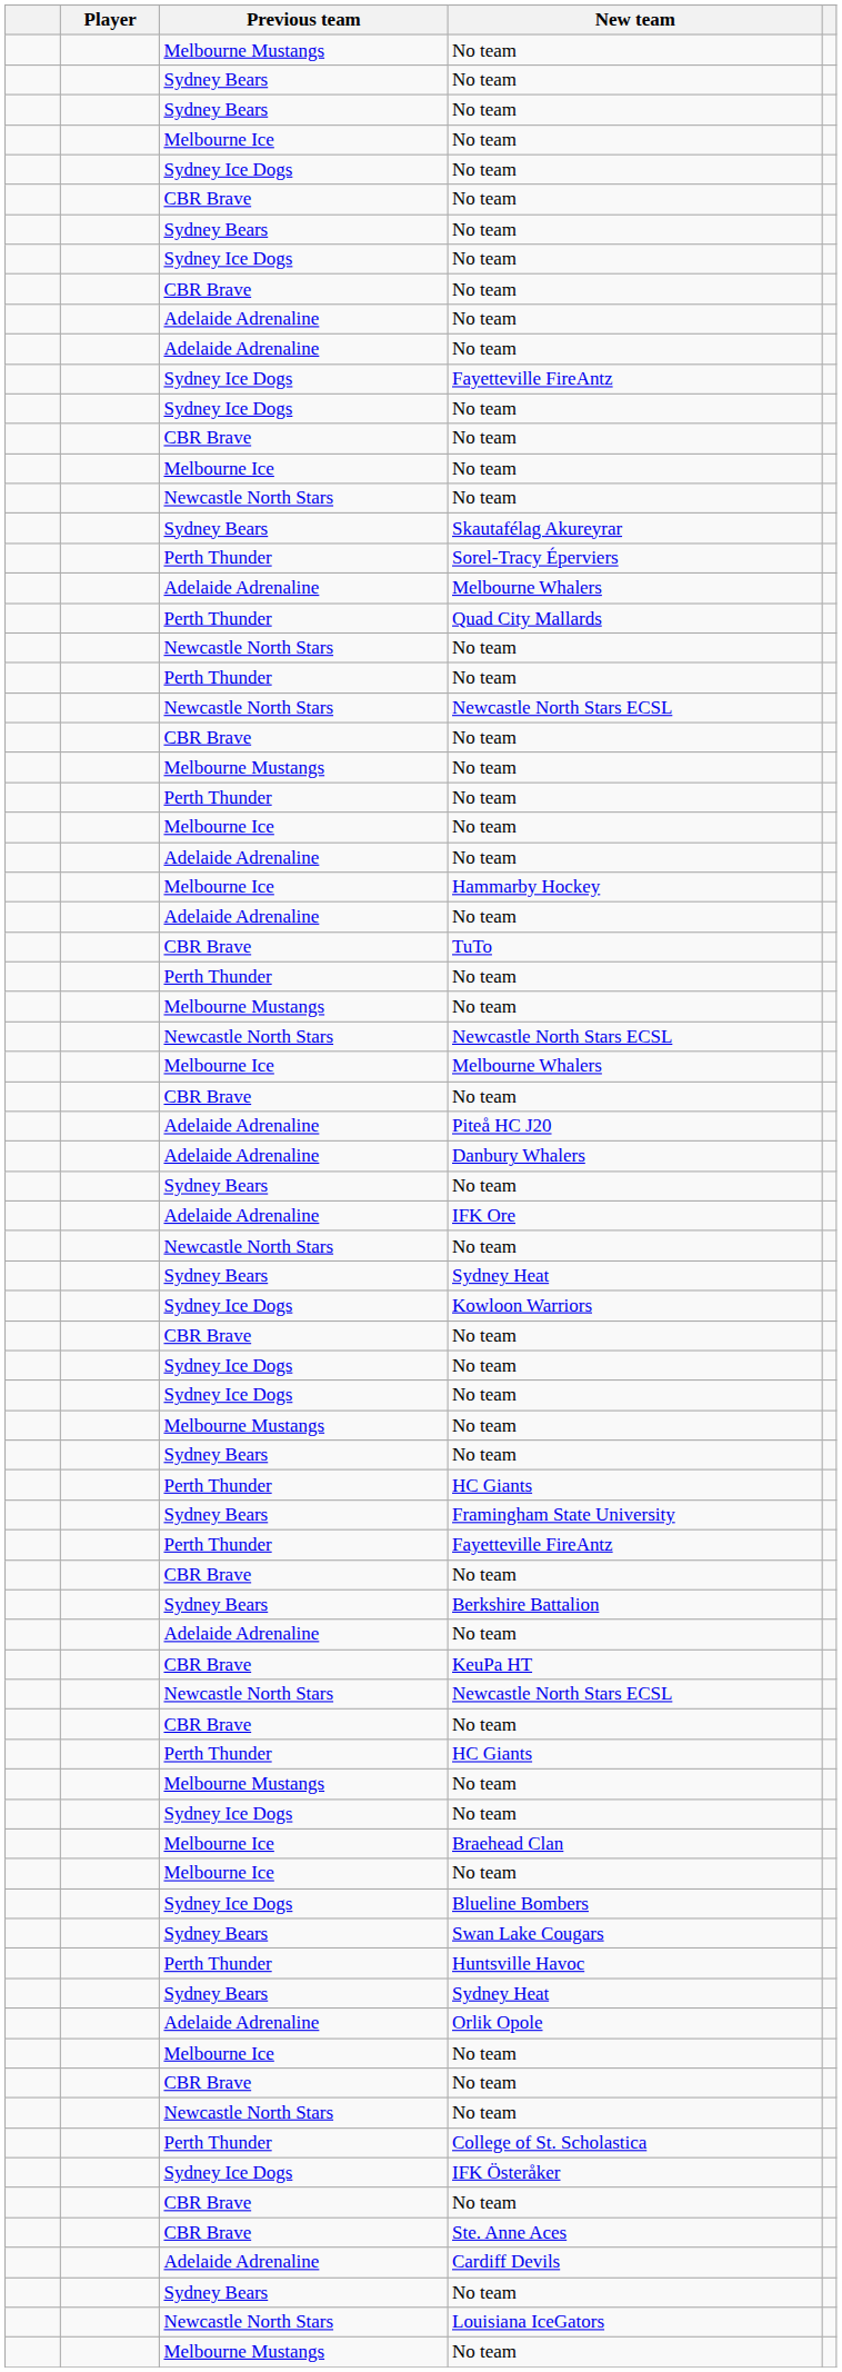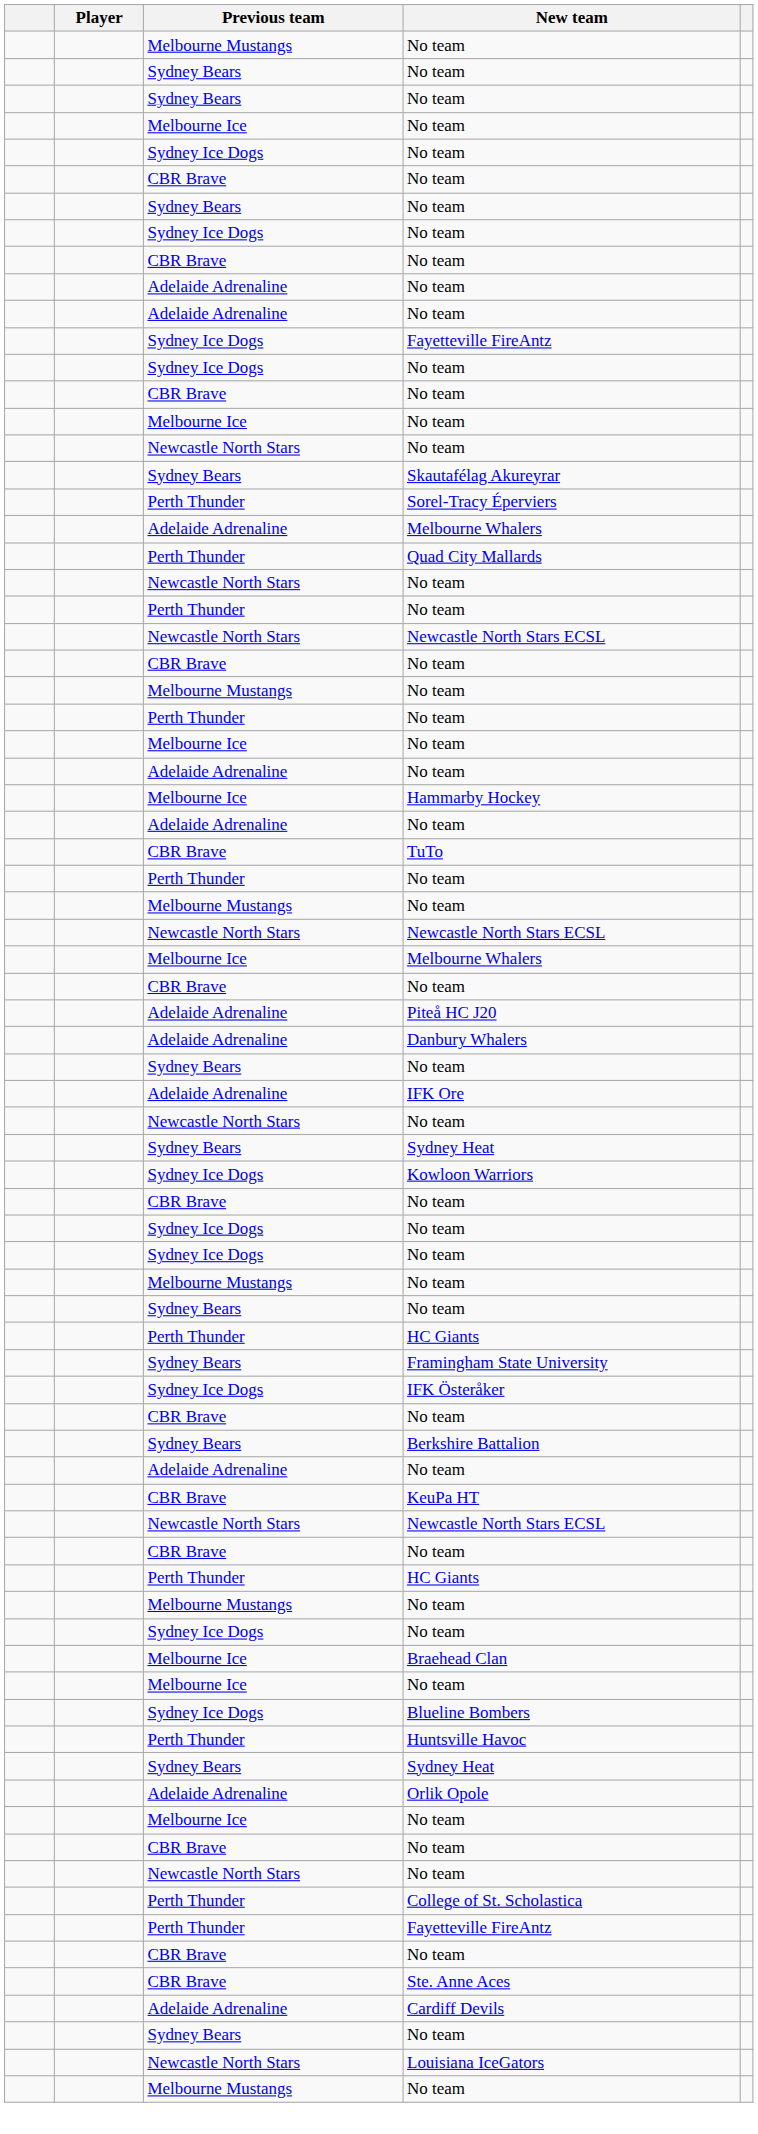rows swapped: IFK Österåker <-> Perth Thunder / Fayetteville FireAntz
- row: Sydney Bears | Swan Lake Cougars
